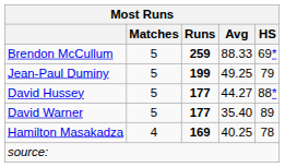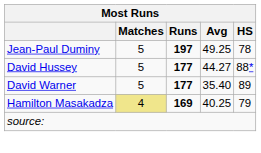- row: Brendon McCullum | 5 | 259 | 88.33 | 69*
Jean-Paul Duminy | Runs: 199 -> 197
Jean-Paul Duminy | HS: 79 -> 78
Hamilton Masakadza | Matches: no background -> khaki background
Hamilton Masakadza | HS: 78 -> 79
